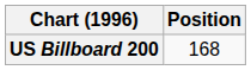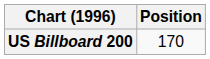US Billboard 200 | Position: 168 -> 170
